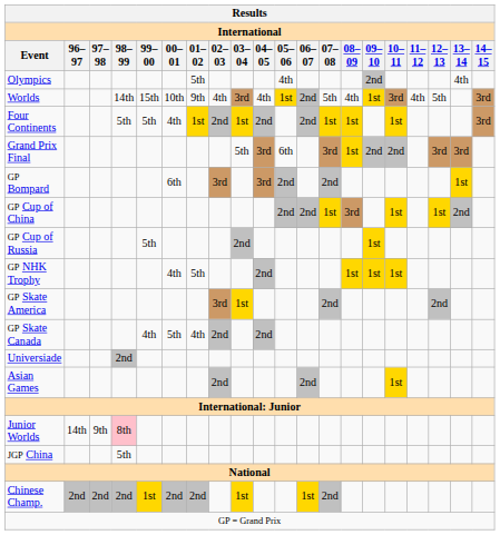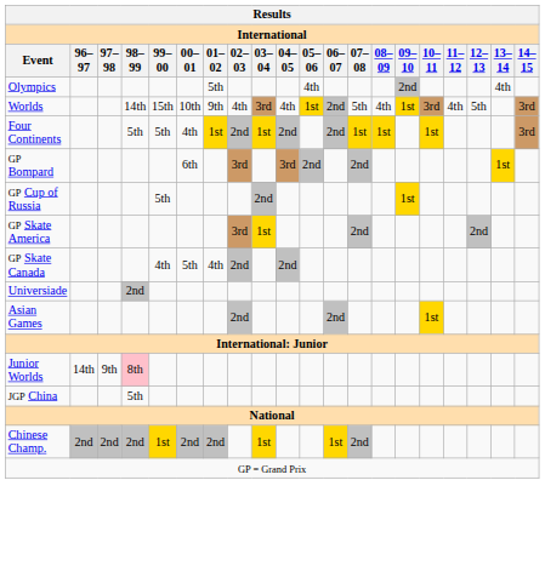- row: Grand Prix Final | 5th | 3rd | 6th | 3rd | 1st | 2nd | 2nd | 3rd | 3rd
- row: GP Cup of China | 2nd | 2nd | 1st | 3rd | 1st | 1st | 2nd
- row: GP NHK Trophy | 4th | 5th | 2nd | 1st | 1st | 1st
